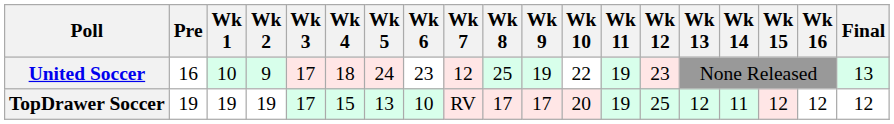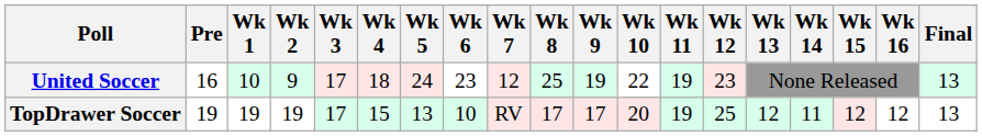TopDrawer Soccer | Final: 12 -> 13
